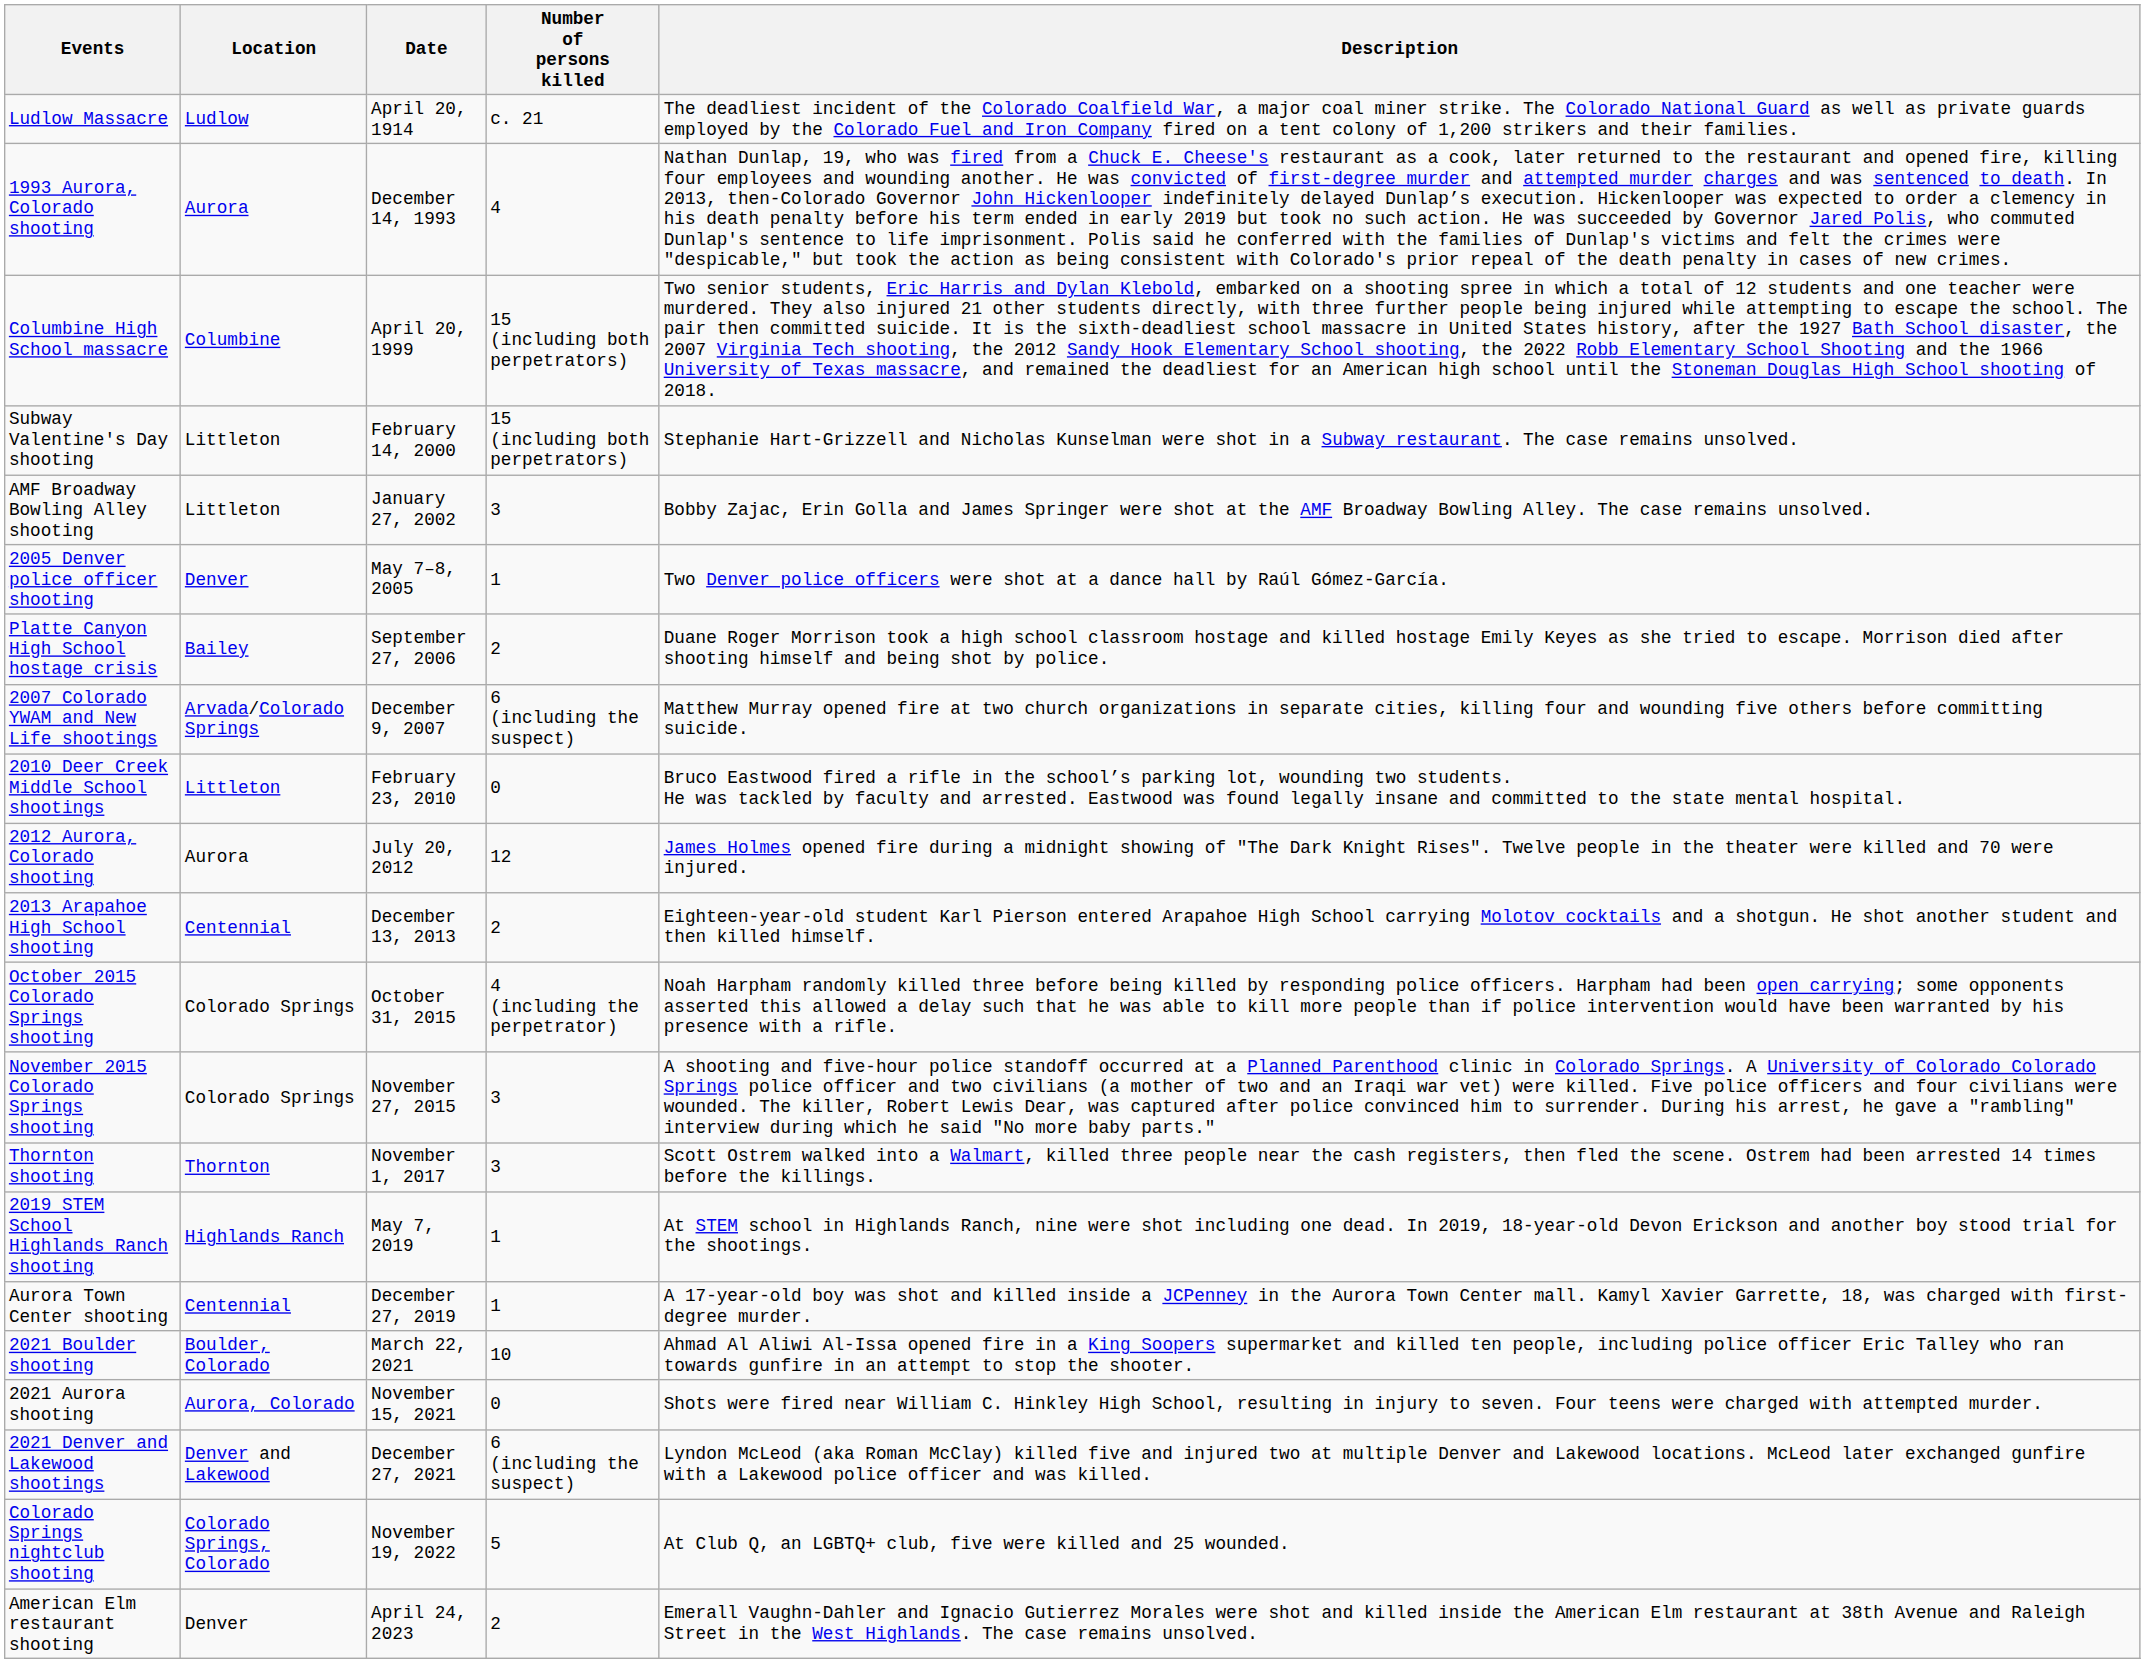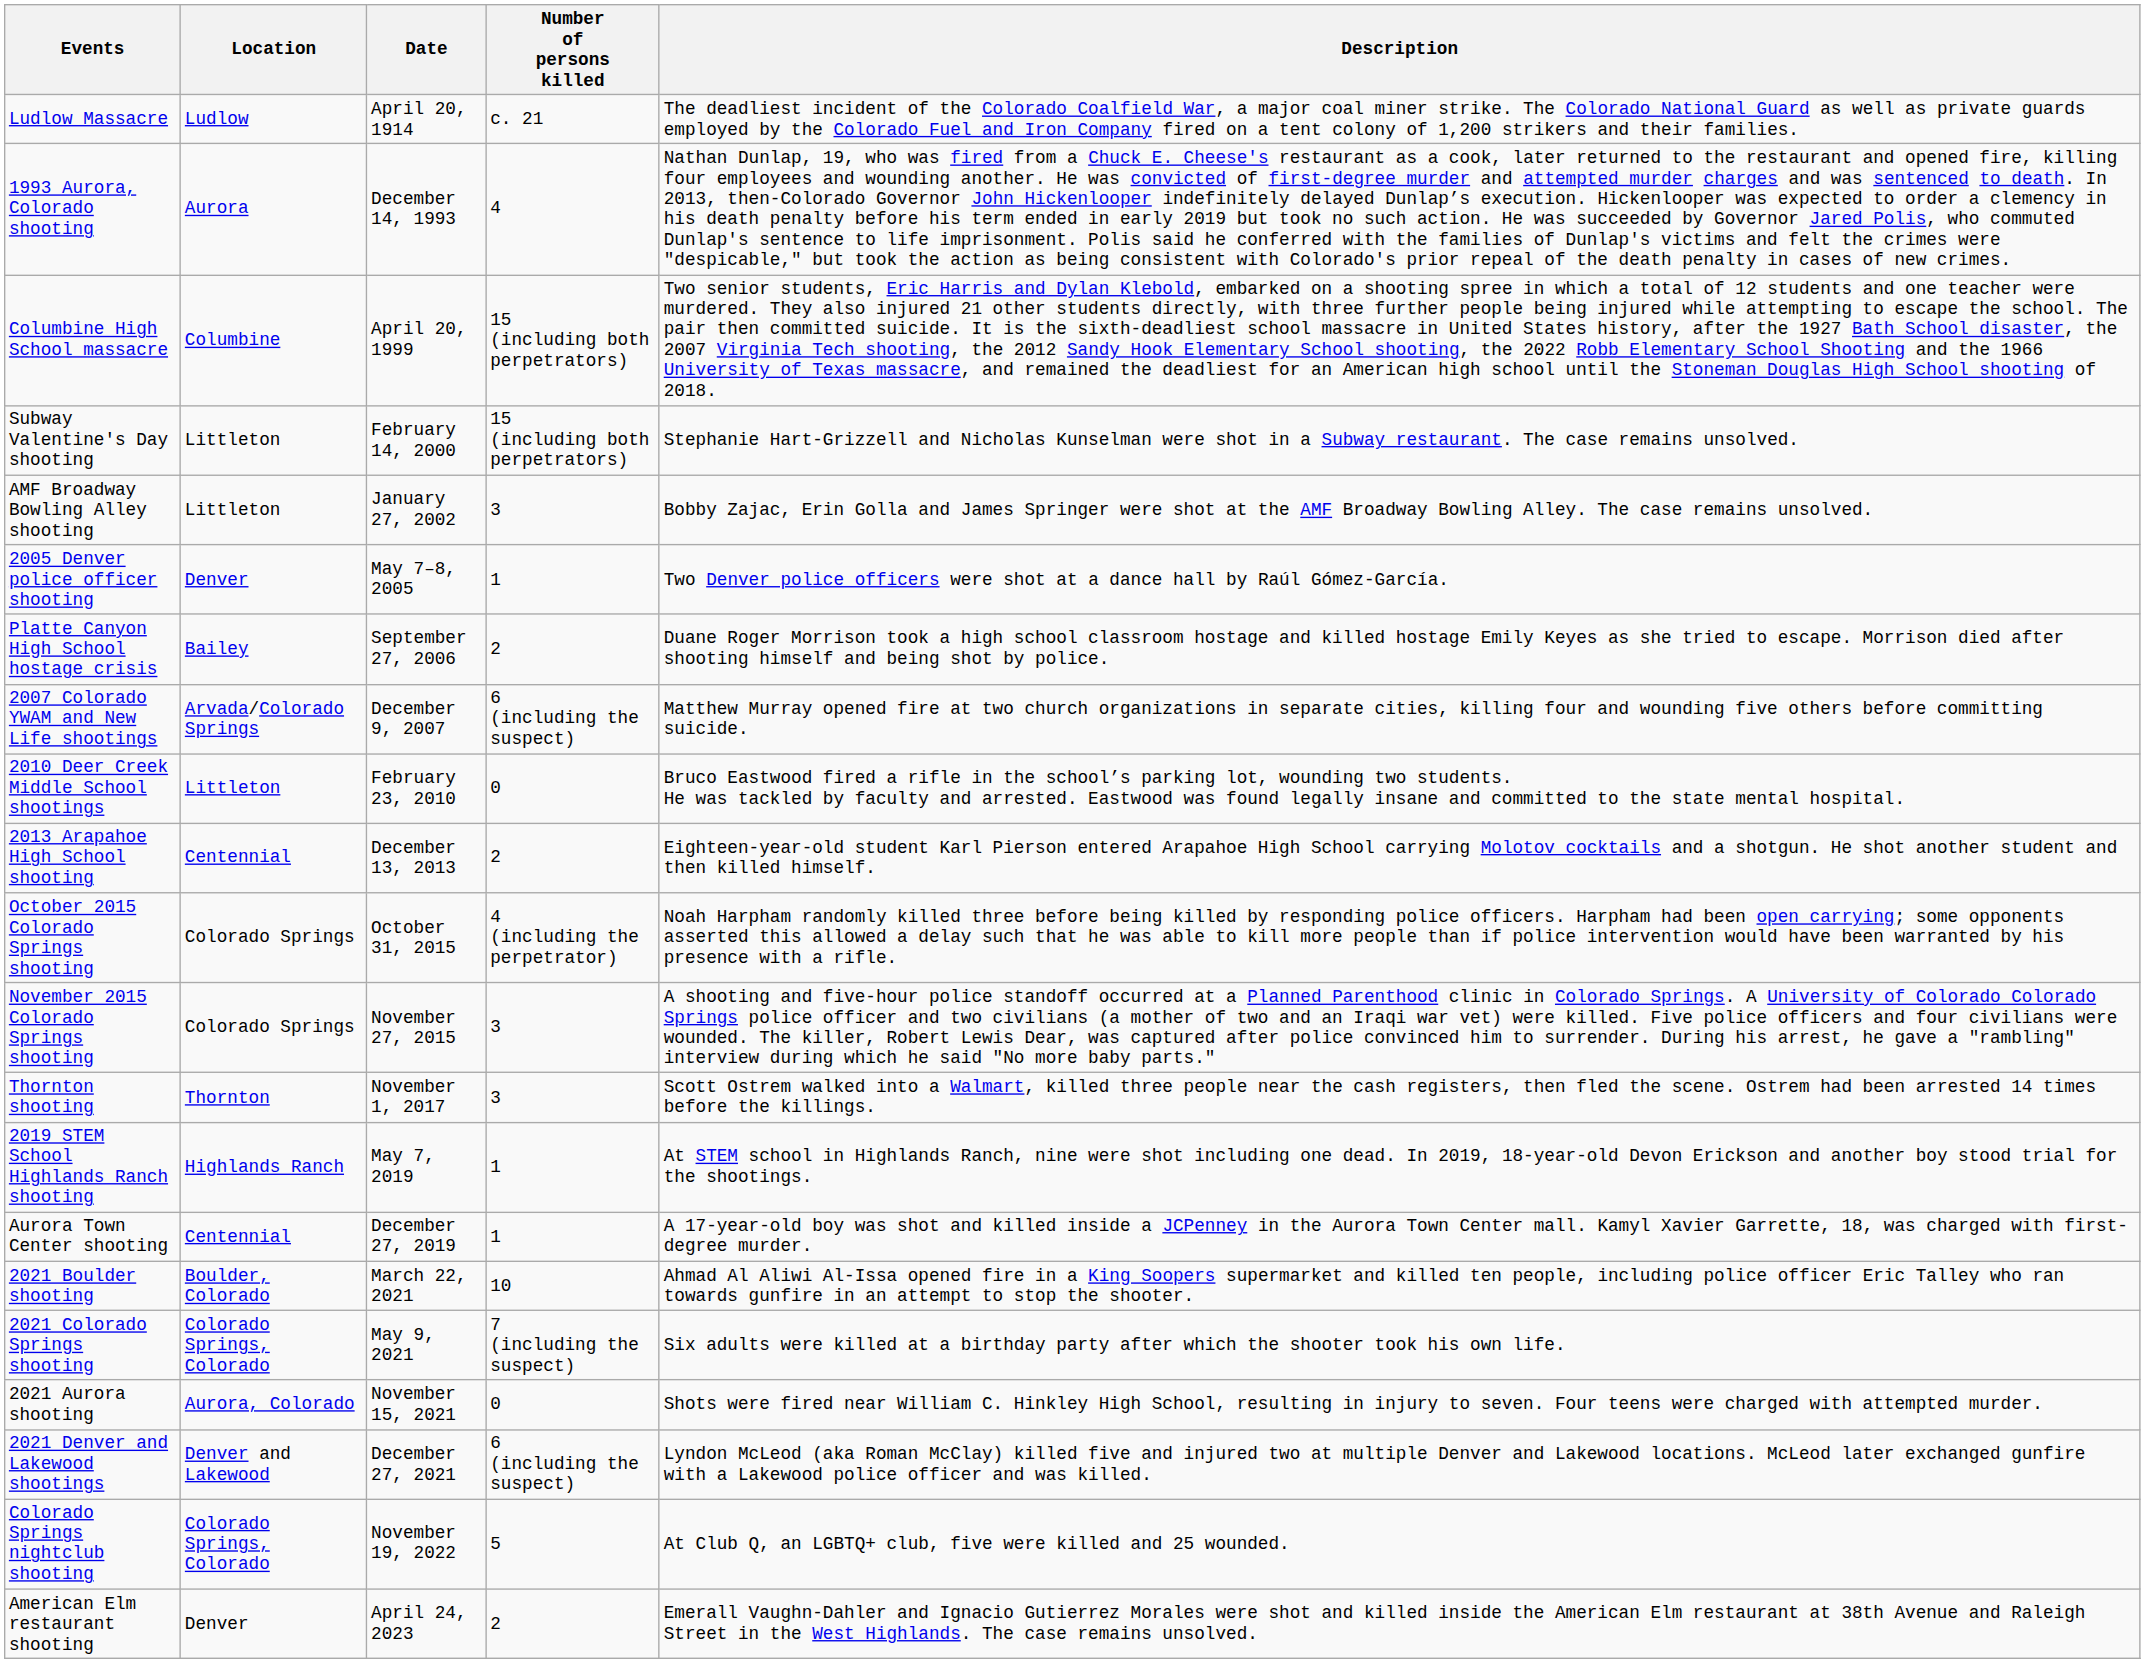- row: 2012 Aurora, Colorado shooting | Aurora | July 20, 2012 | 12 | James Holmes opened fire during a midnight showing of "The Dark Knight Rises". Twelve people in the theater were killed and 70 were injured.
+ row: 2021 Colorado Springs shooting | Colorado Springs, Colorado | May 9, 2021 | 7 (including the suspect) | Six adults were killed at a birthday party after which the shooter took his own life.
